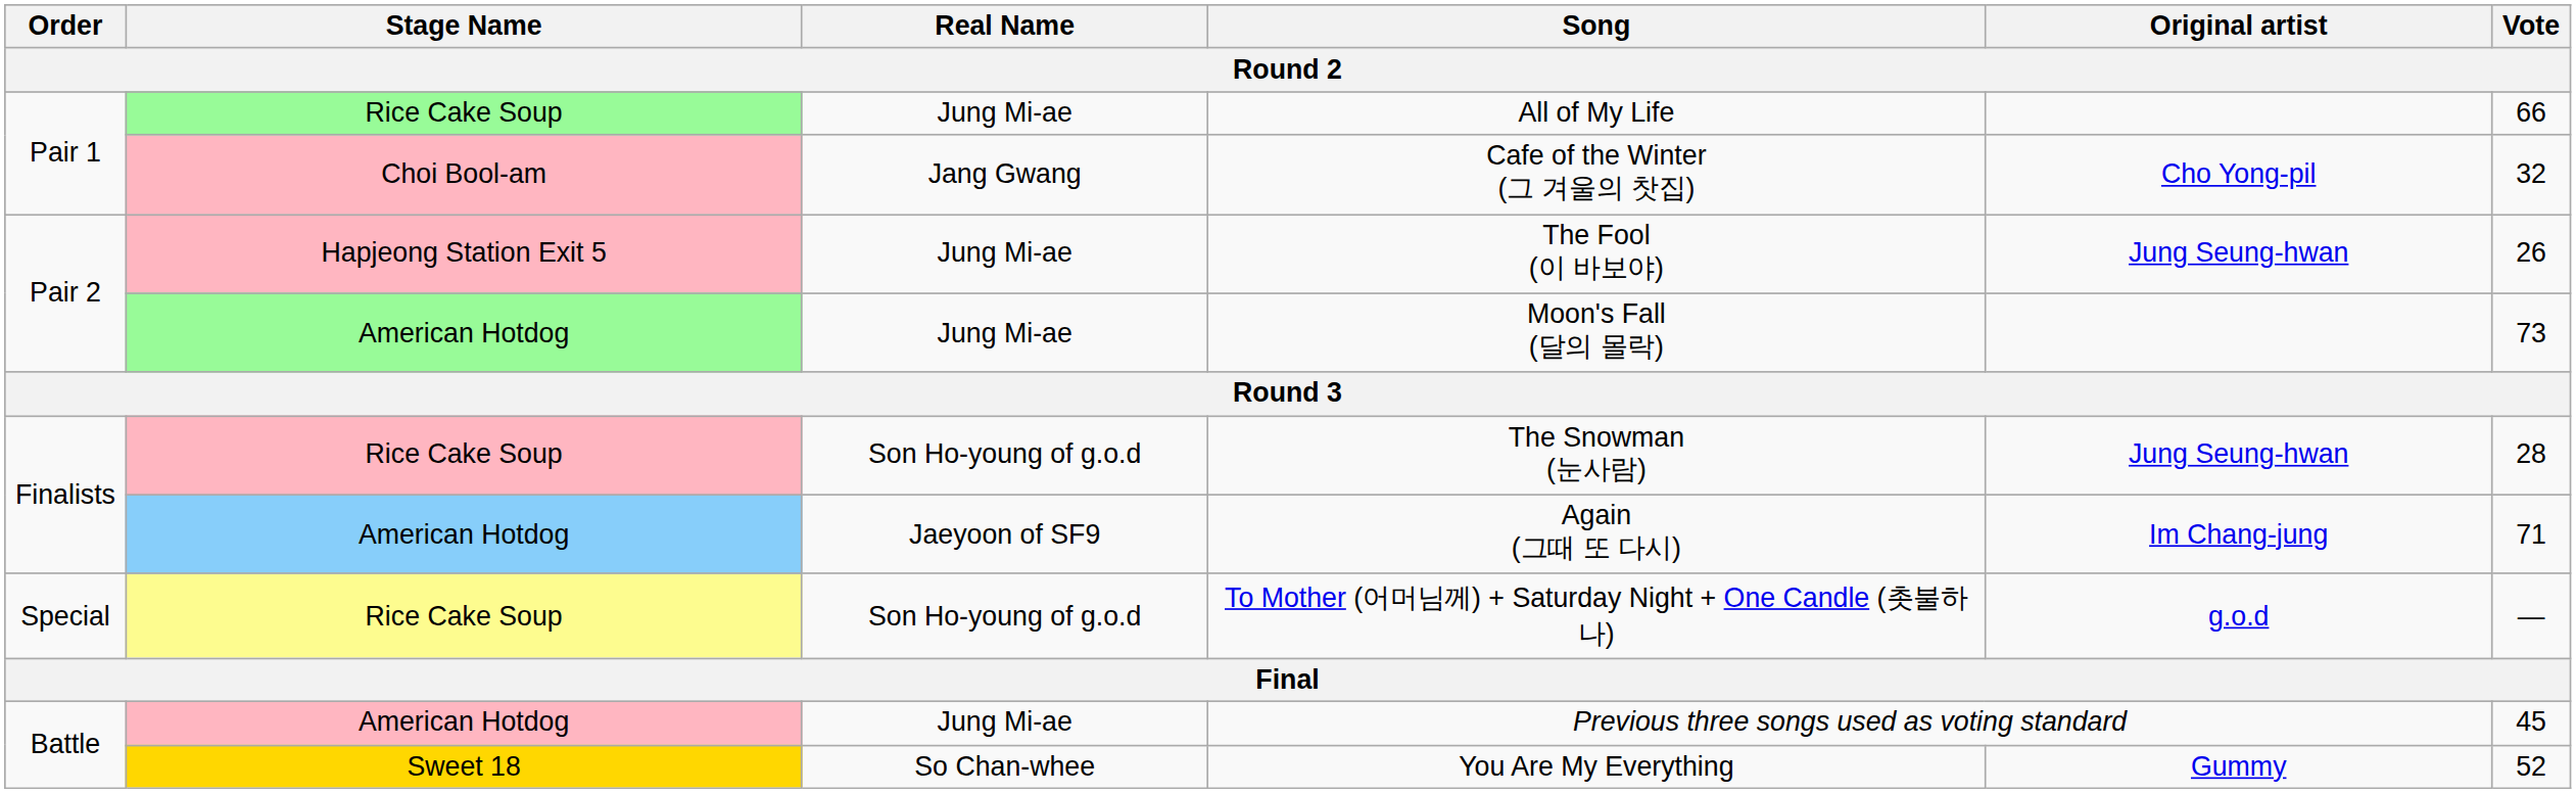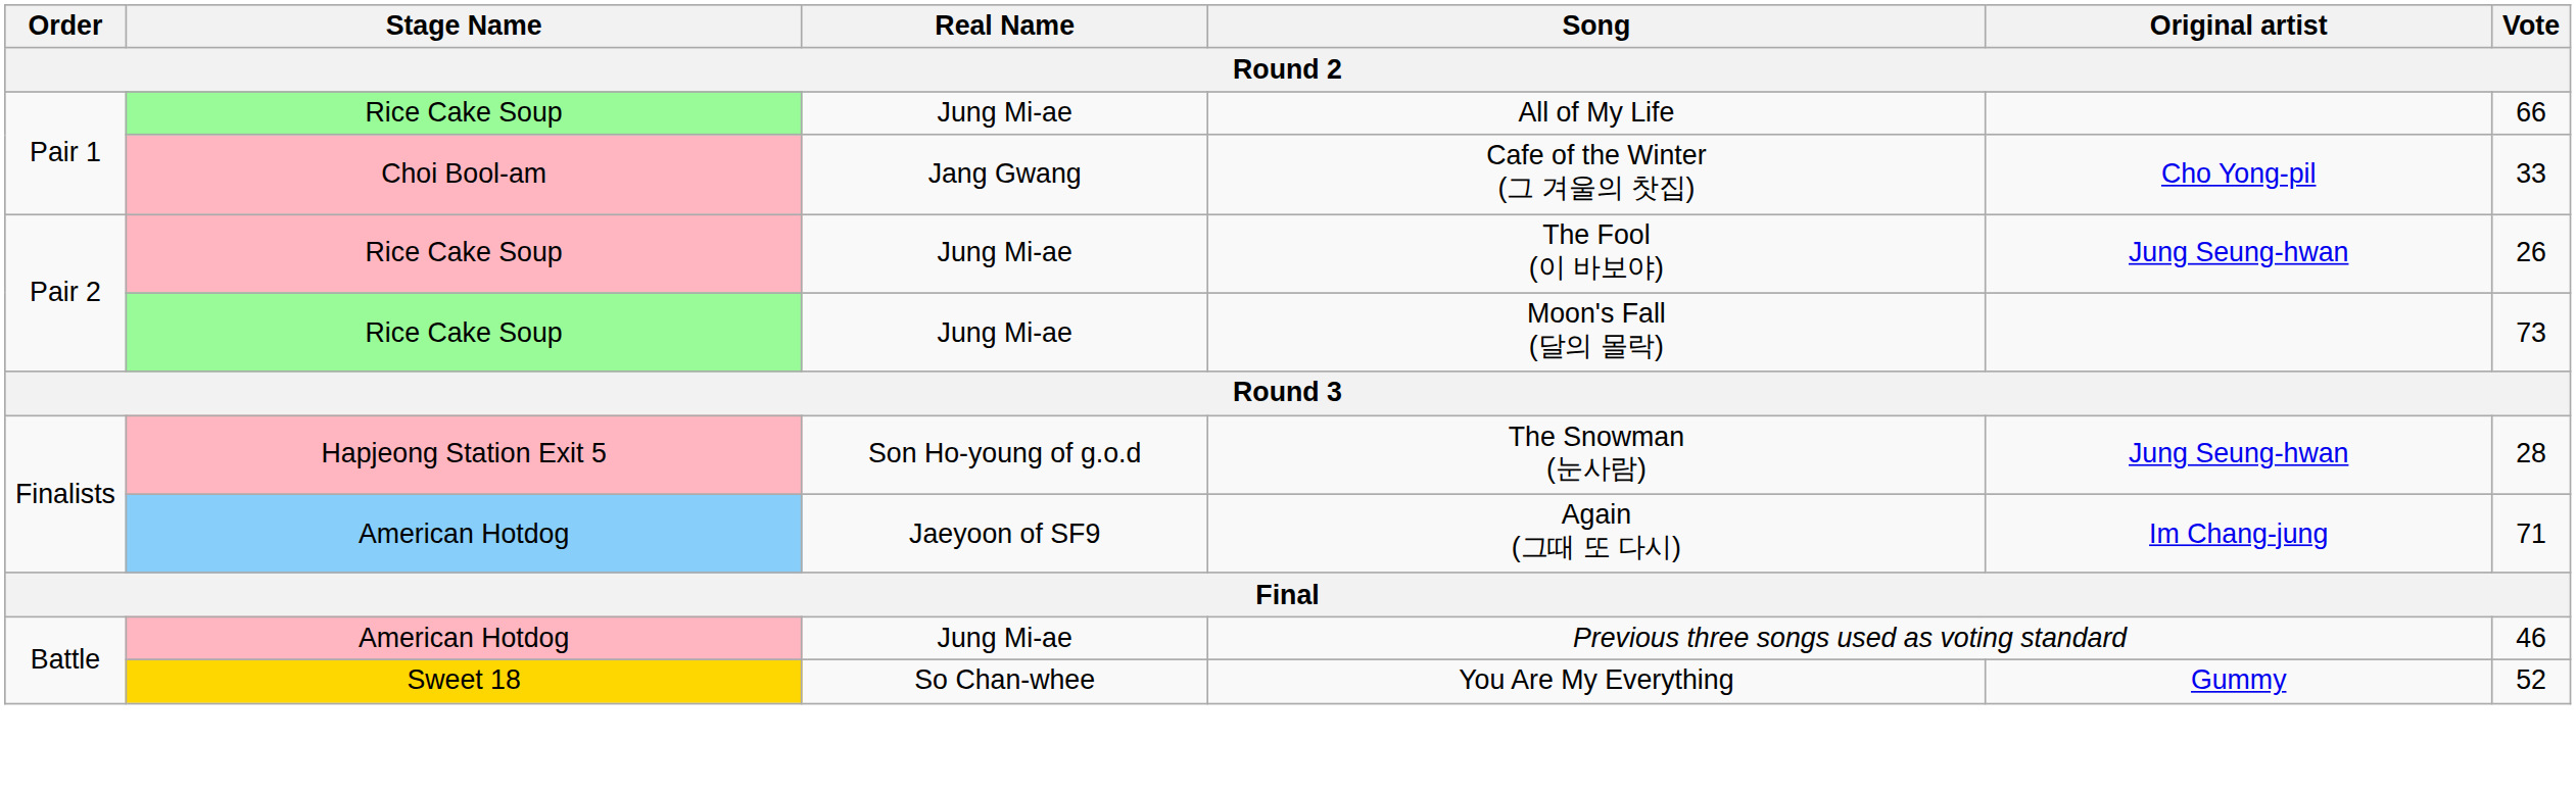Cafe of the Winter (그 겨울의 찻집) | Vote: 32 -> 33
The Fool (이 바보야) | Stage Name: Hapjeong Station Exit 5 -> Rice Cake Soup
Moon's Fall (달의 몰락) | Stage Name: American Hotdog -> Rice Cake Soup
The Snowman (눈사람) | Stage Name: Rice Cake Soup -> Hapjeong Station Exit 5
- row: Special | Rice Cake Soup | Son Ho-young of g.o.d | To Mother (어머님께) + Saturday Night + One Candle (촛불하나) | g.o.d | —
Previous three songs used as voting standard | Vote: 45 -> 46
